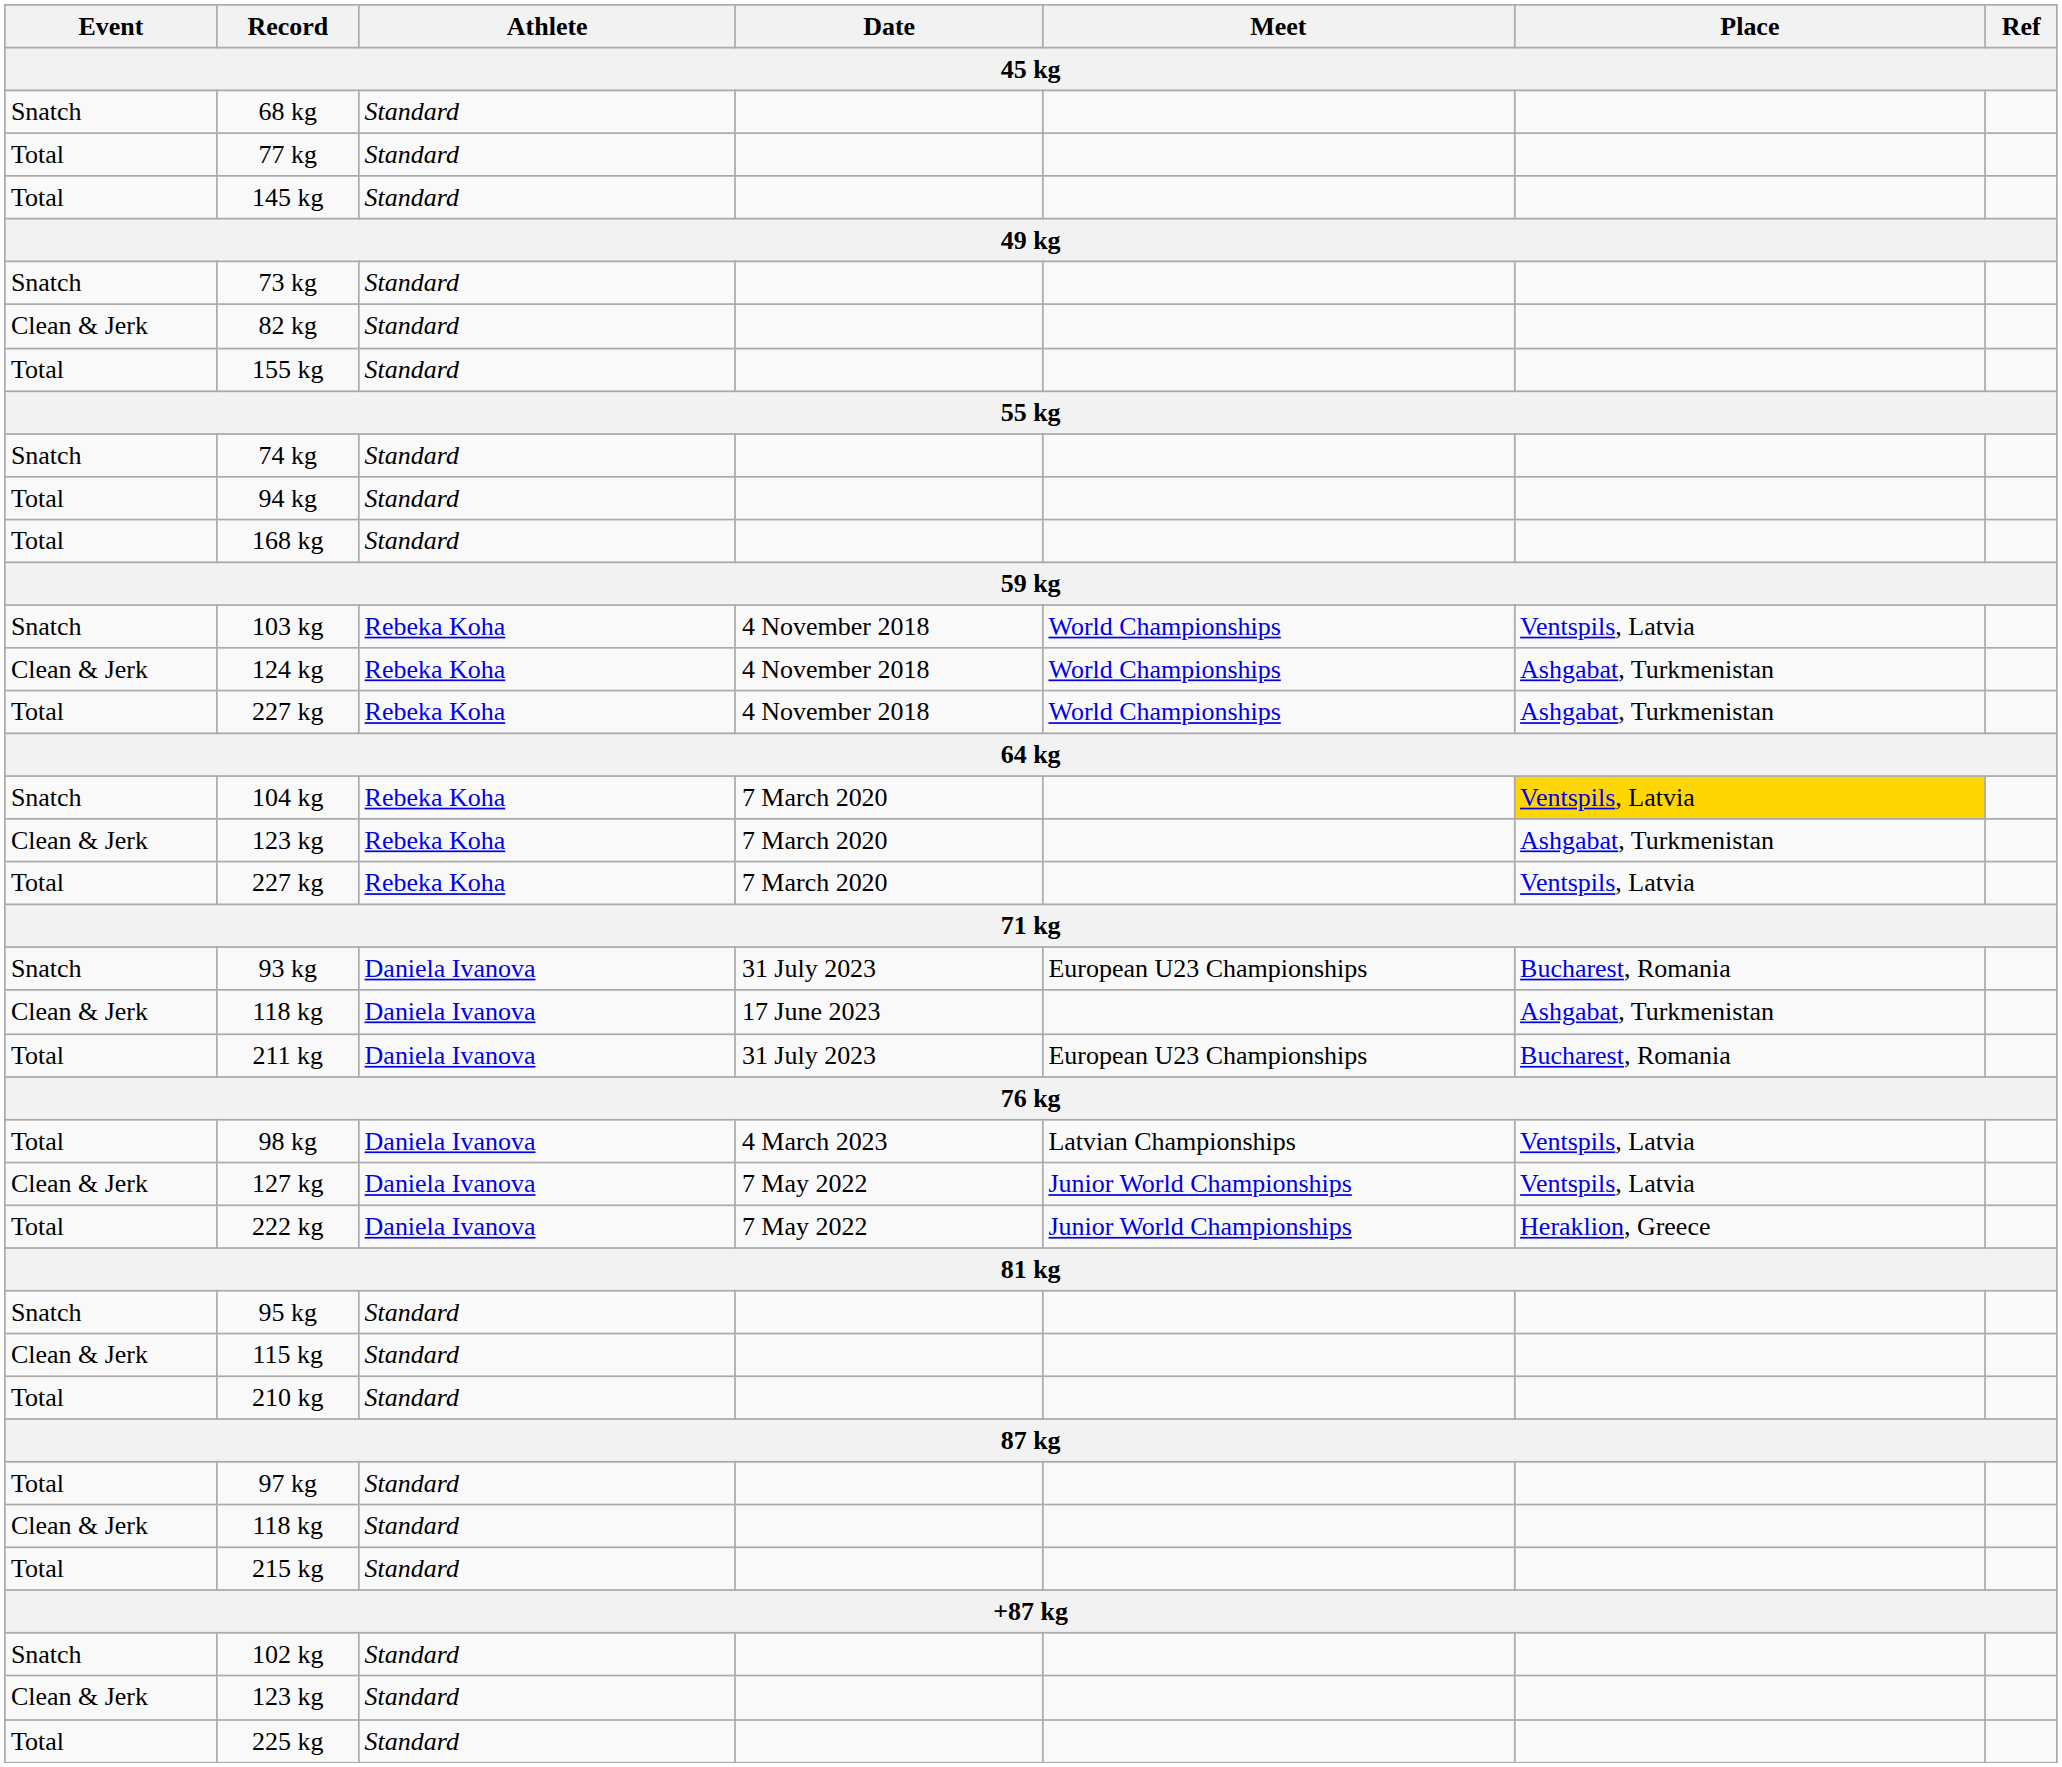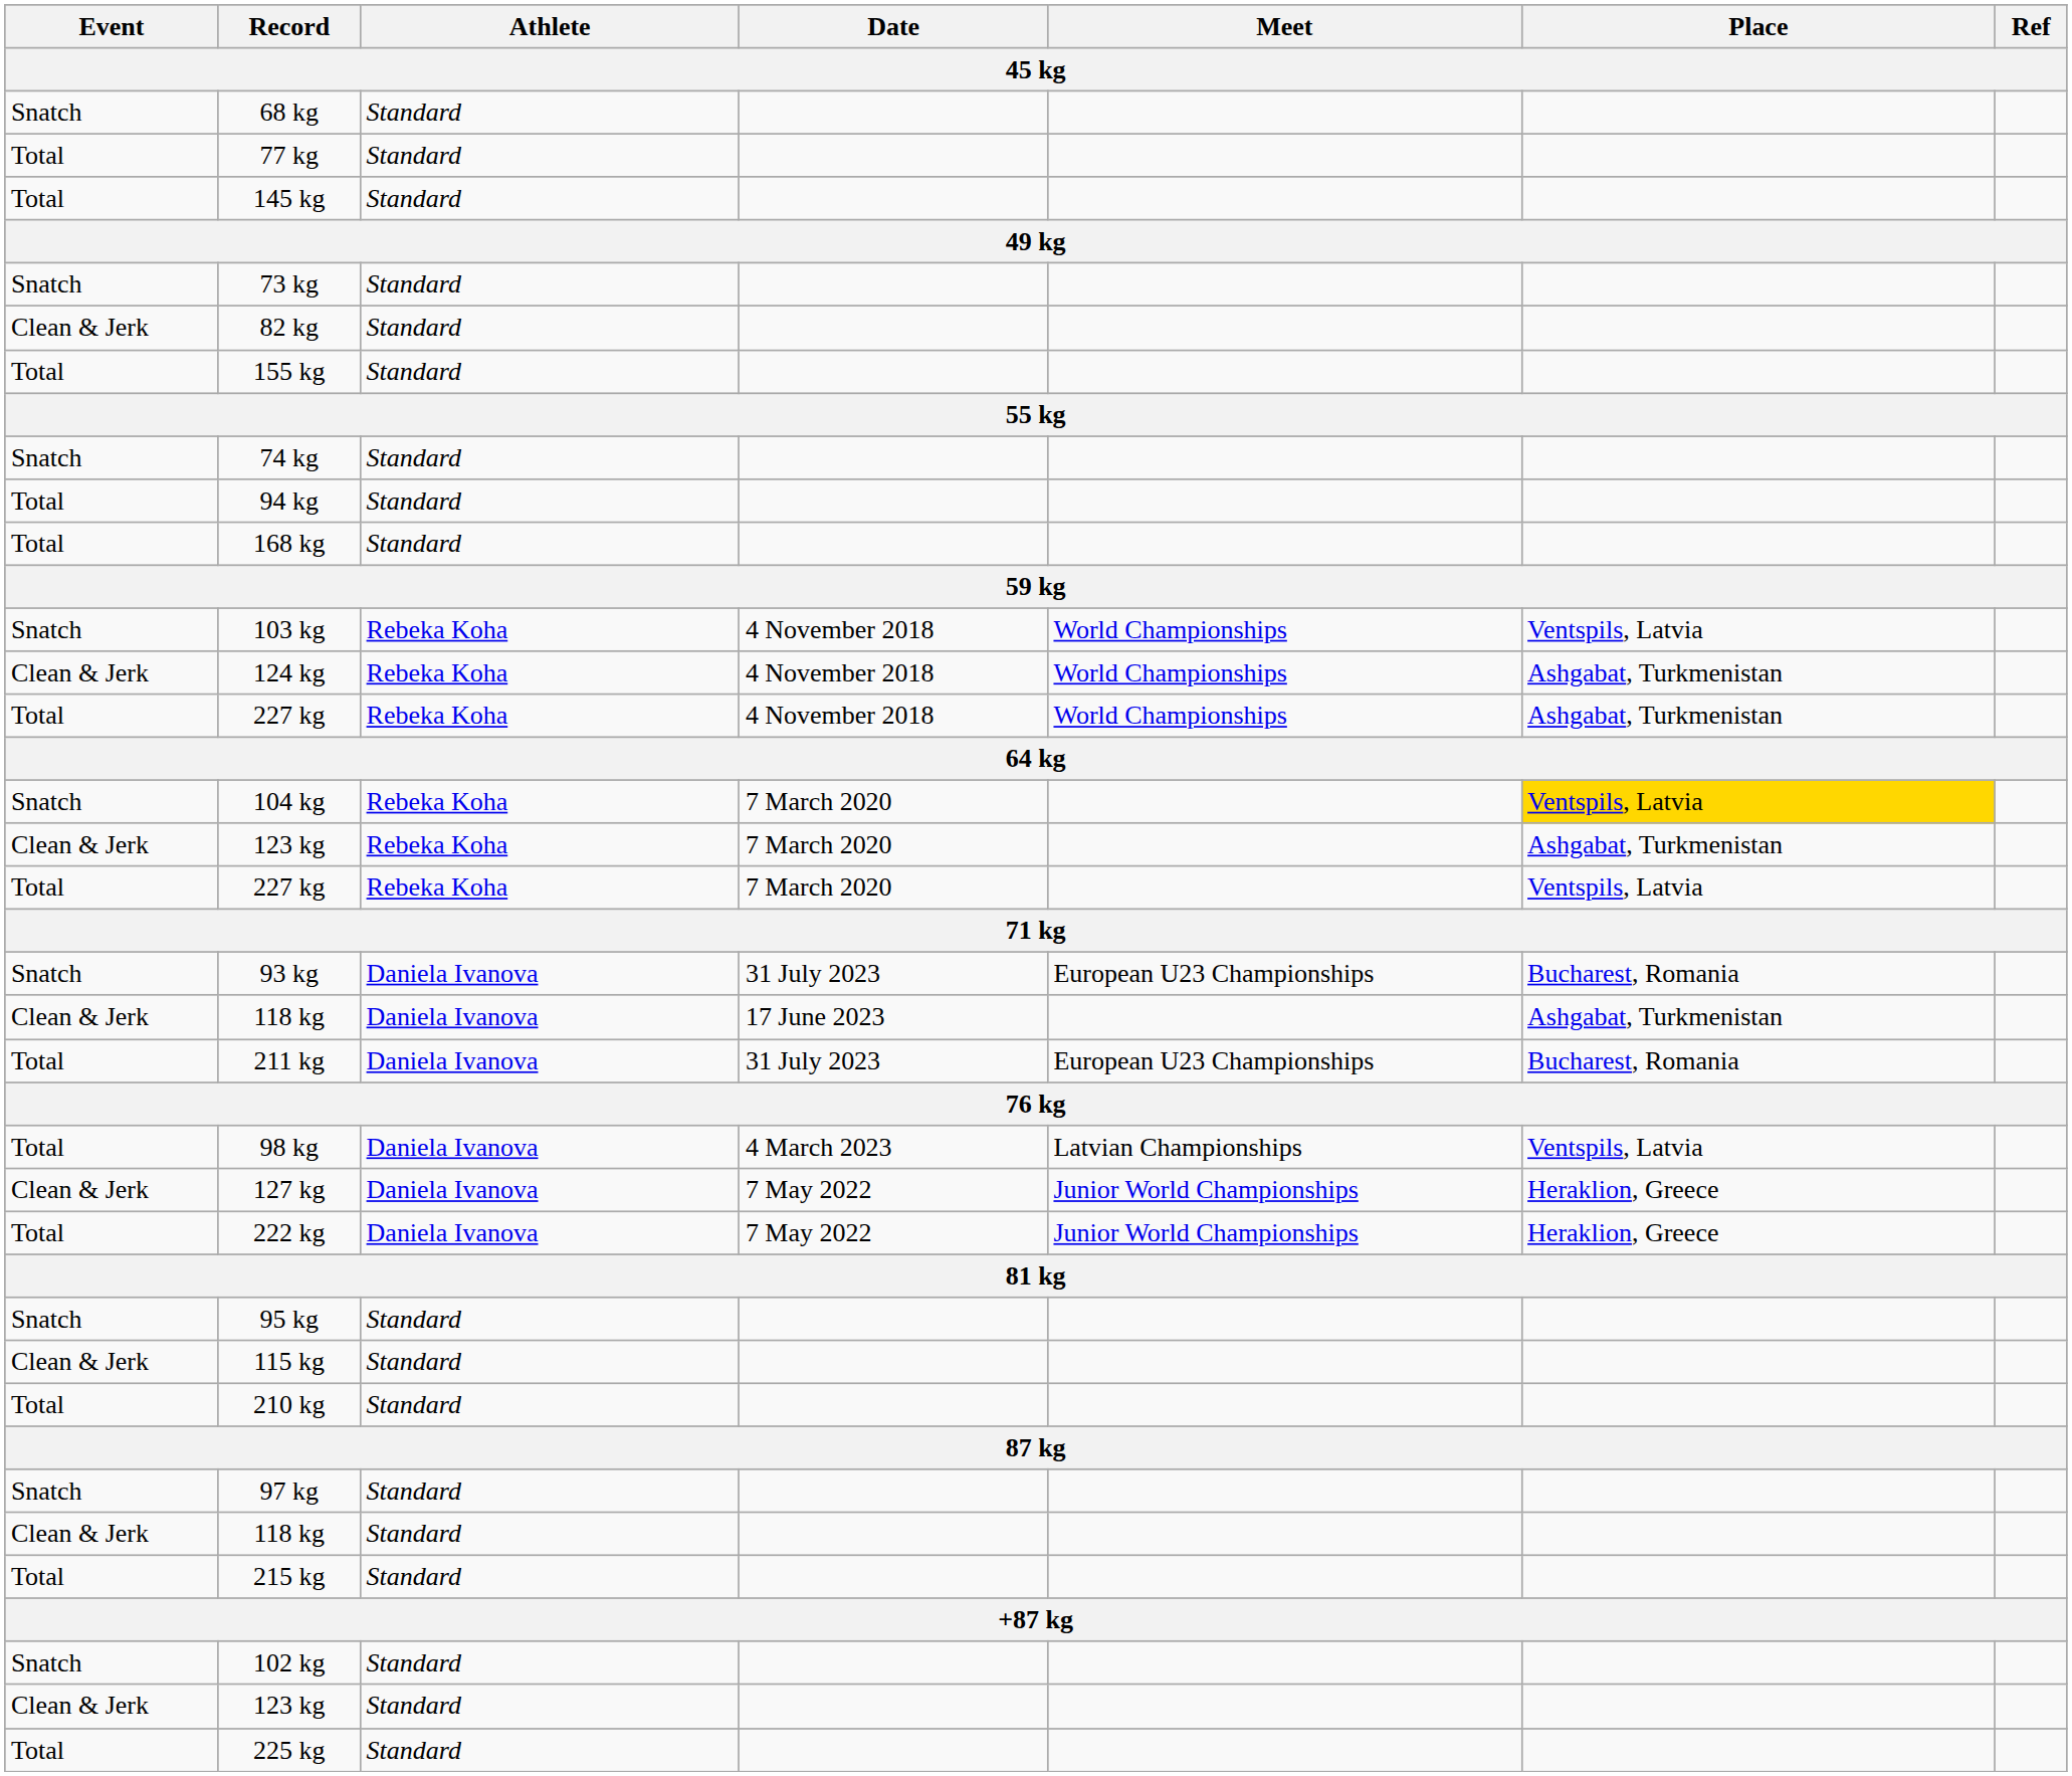127 kg | Place: Ventspils, Latvia -> Heraklion, Greece
97 kg | Event: Total -> Snatch
